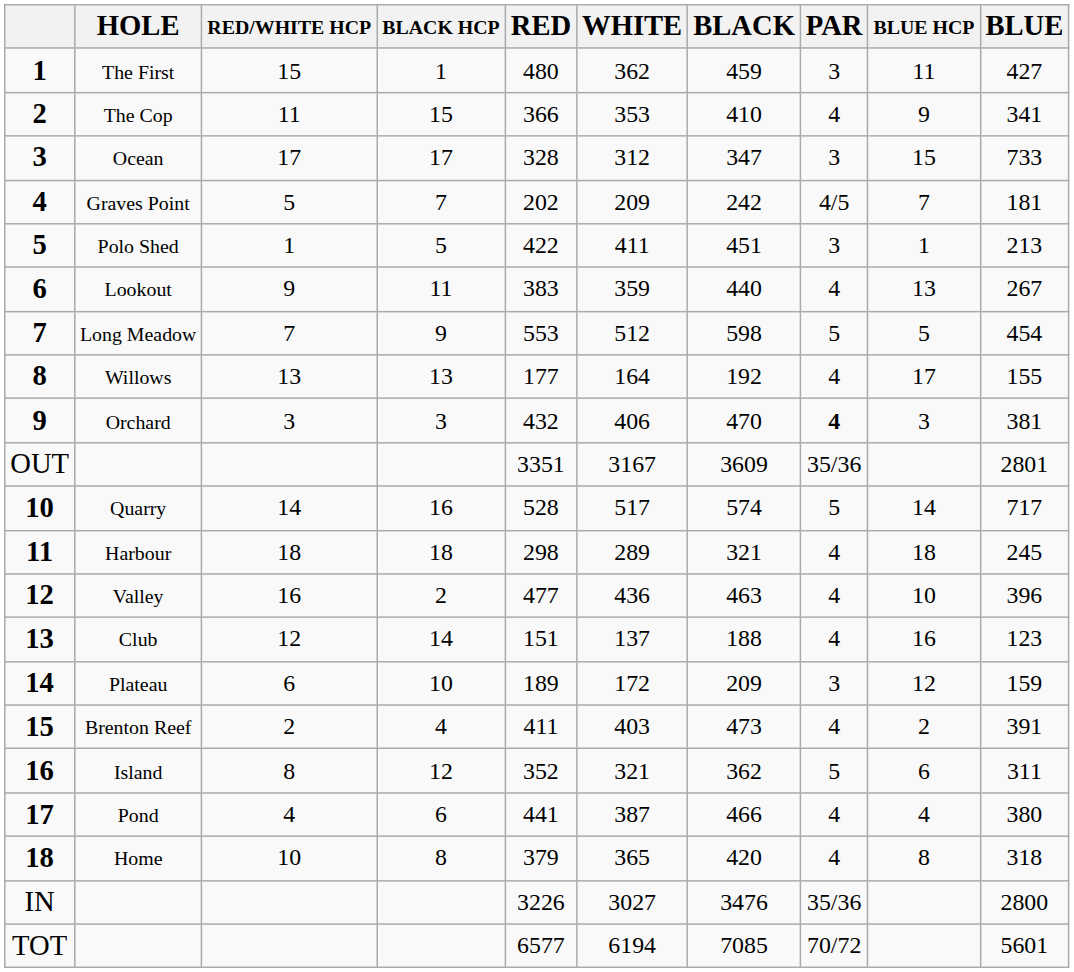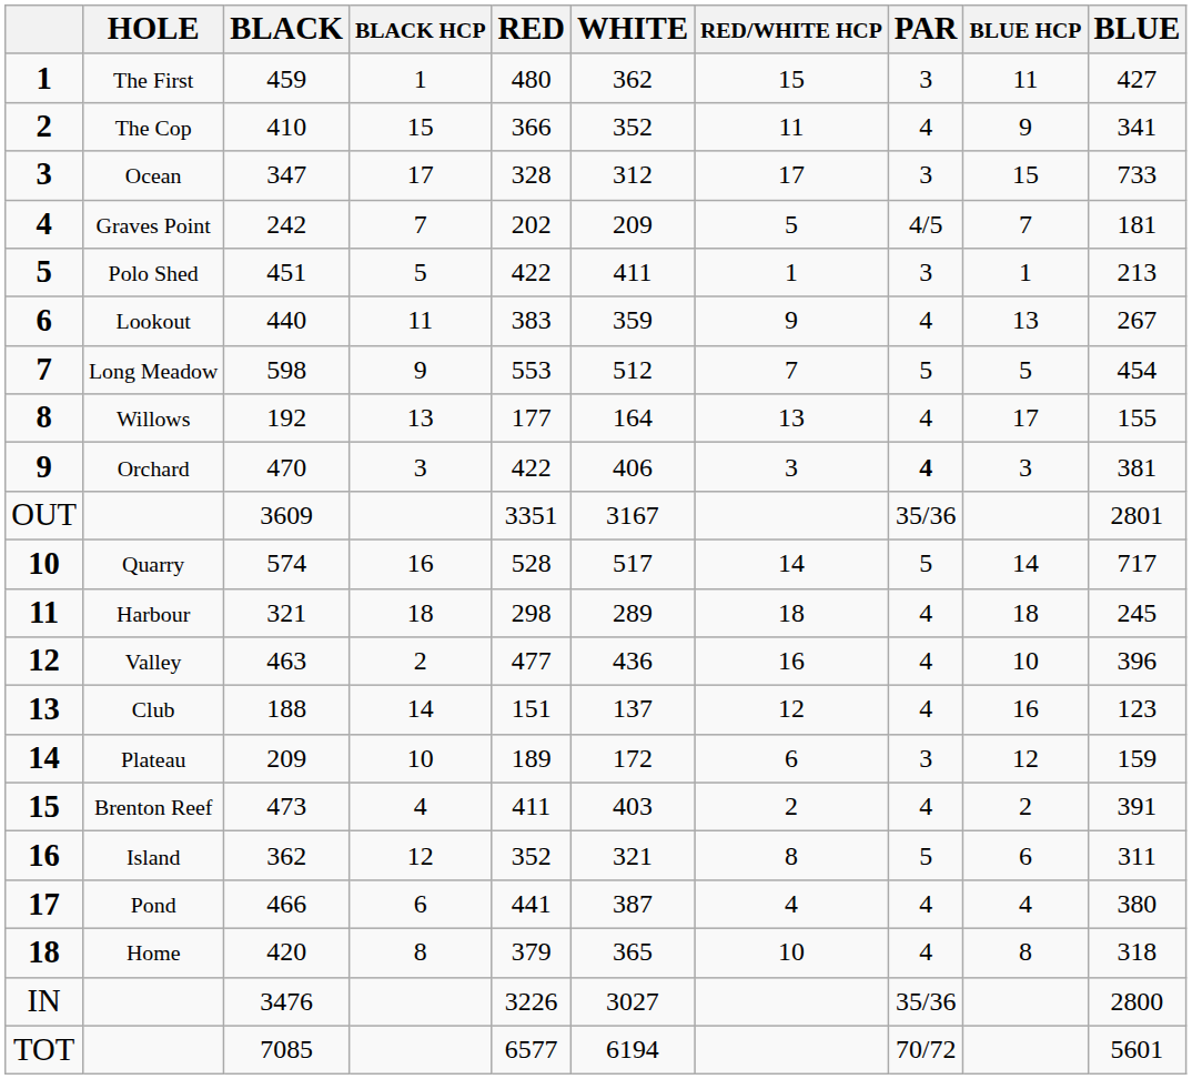columns swapped: BLACK <-> RED/WHITE HCP
The Cop | WHITE: 353 -> 352
Orchard | RED: 432 -> 422
